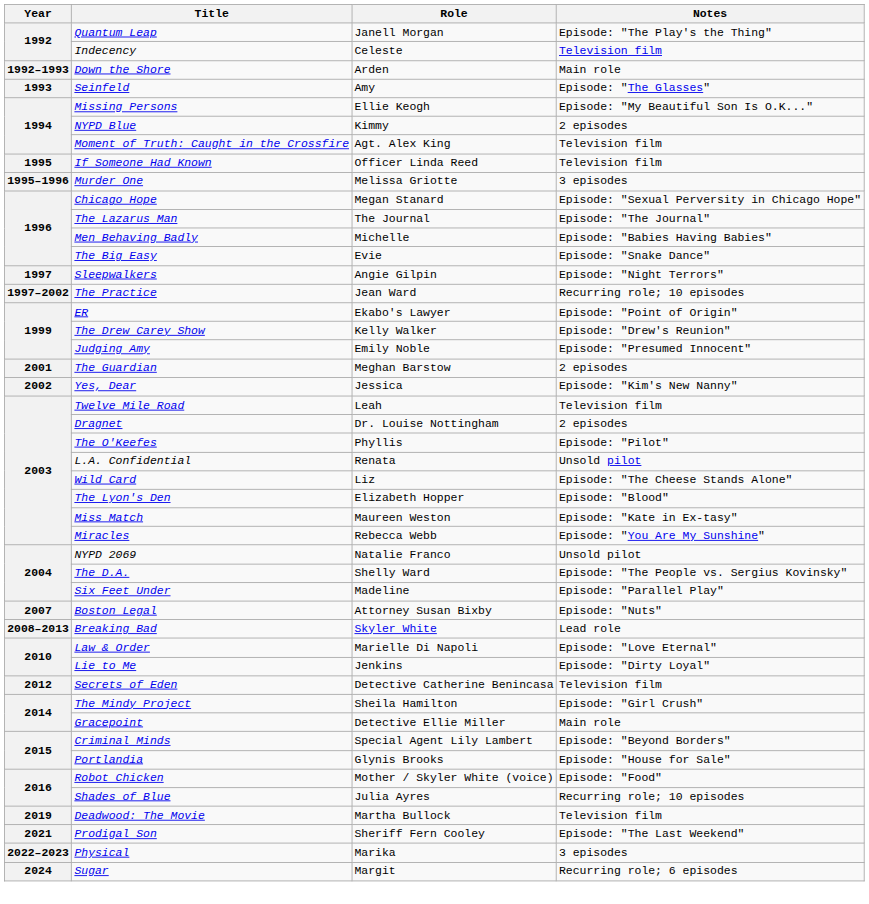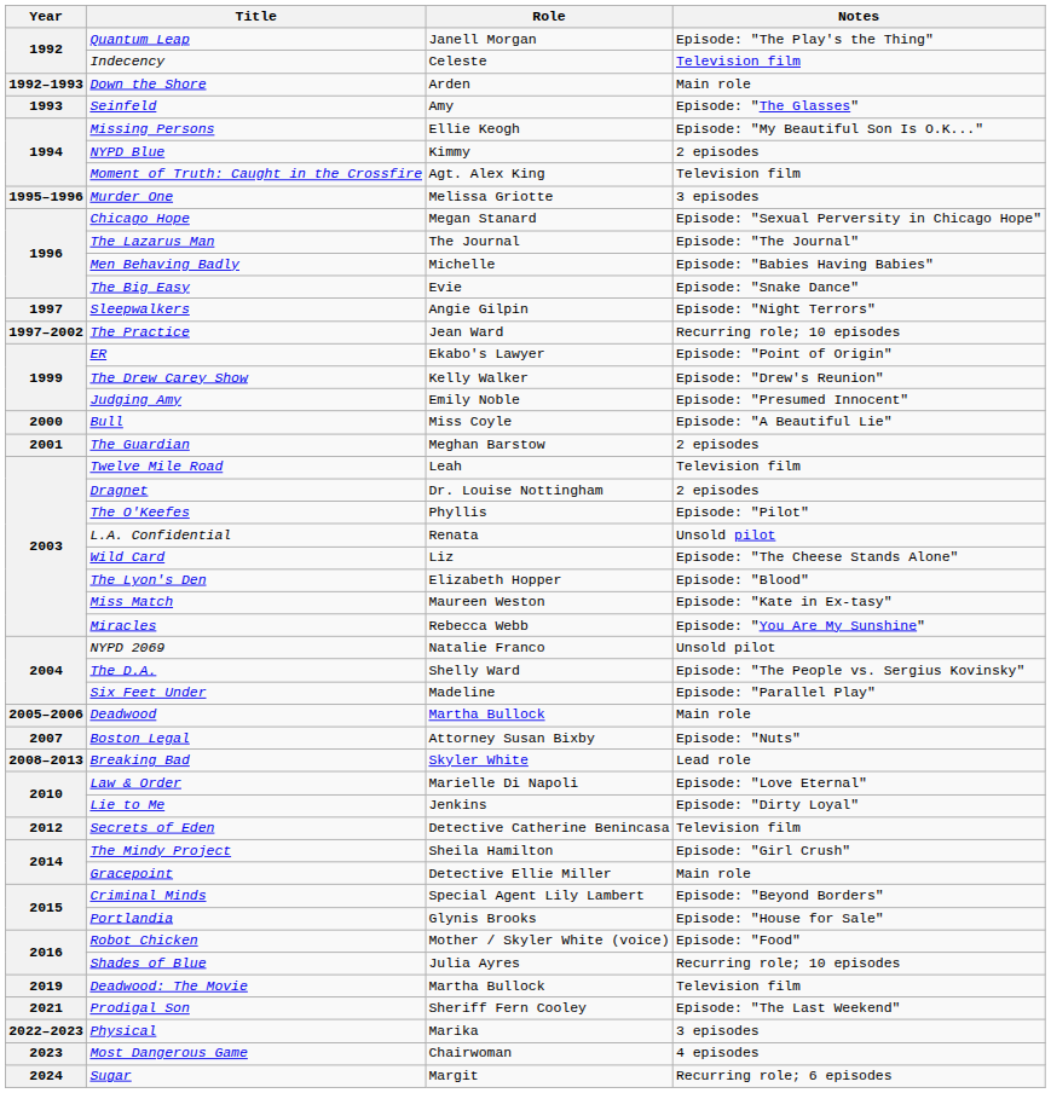- row: 1995 | If Someone Had Known | Officer Linda Reed | Television film
+ row: 2000 | Bull | Miss Coyle | Episode: "A Beautiful Lie"
- row: 2002 | Yes, Dear | Jessica | Episode: "Kim's New Nanny"
+ row: 2005–2006 | Deadwood | Martha Bullock | Main role
+ row: 2023 | Most Dangerous Game | Chairwoman | 4 episodes
